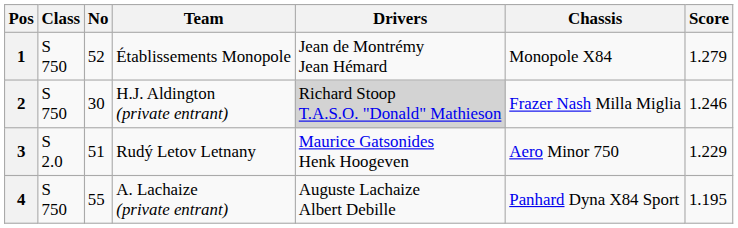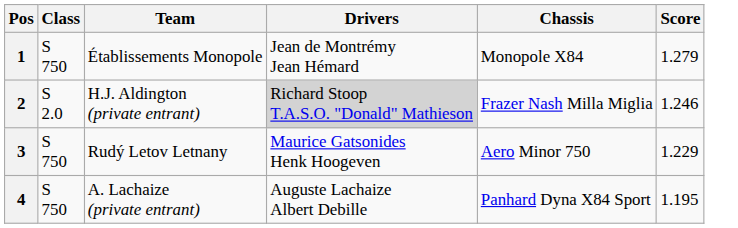- column: No | 52 | 30 | 51 | 55
2 | Class: S 750 -> S 2.0
3 | Class: S 2.0 -> S 750
